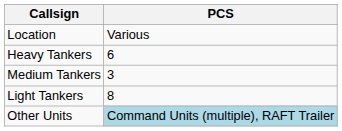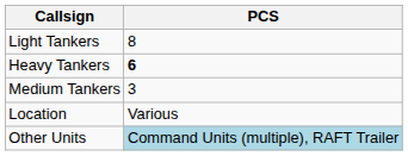rows swapped: Location <-> Light Tankers
Heavy Tankers | PCS: normal -> bold
